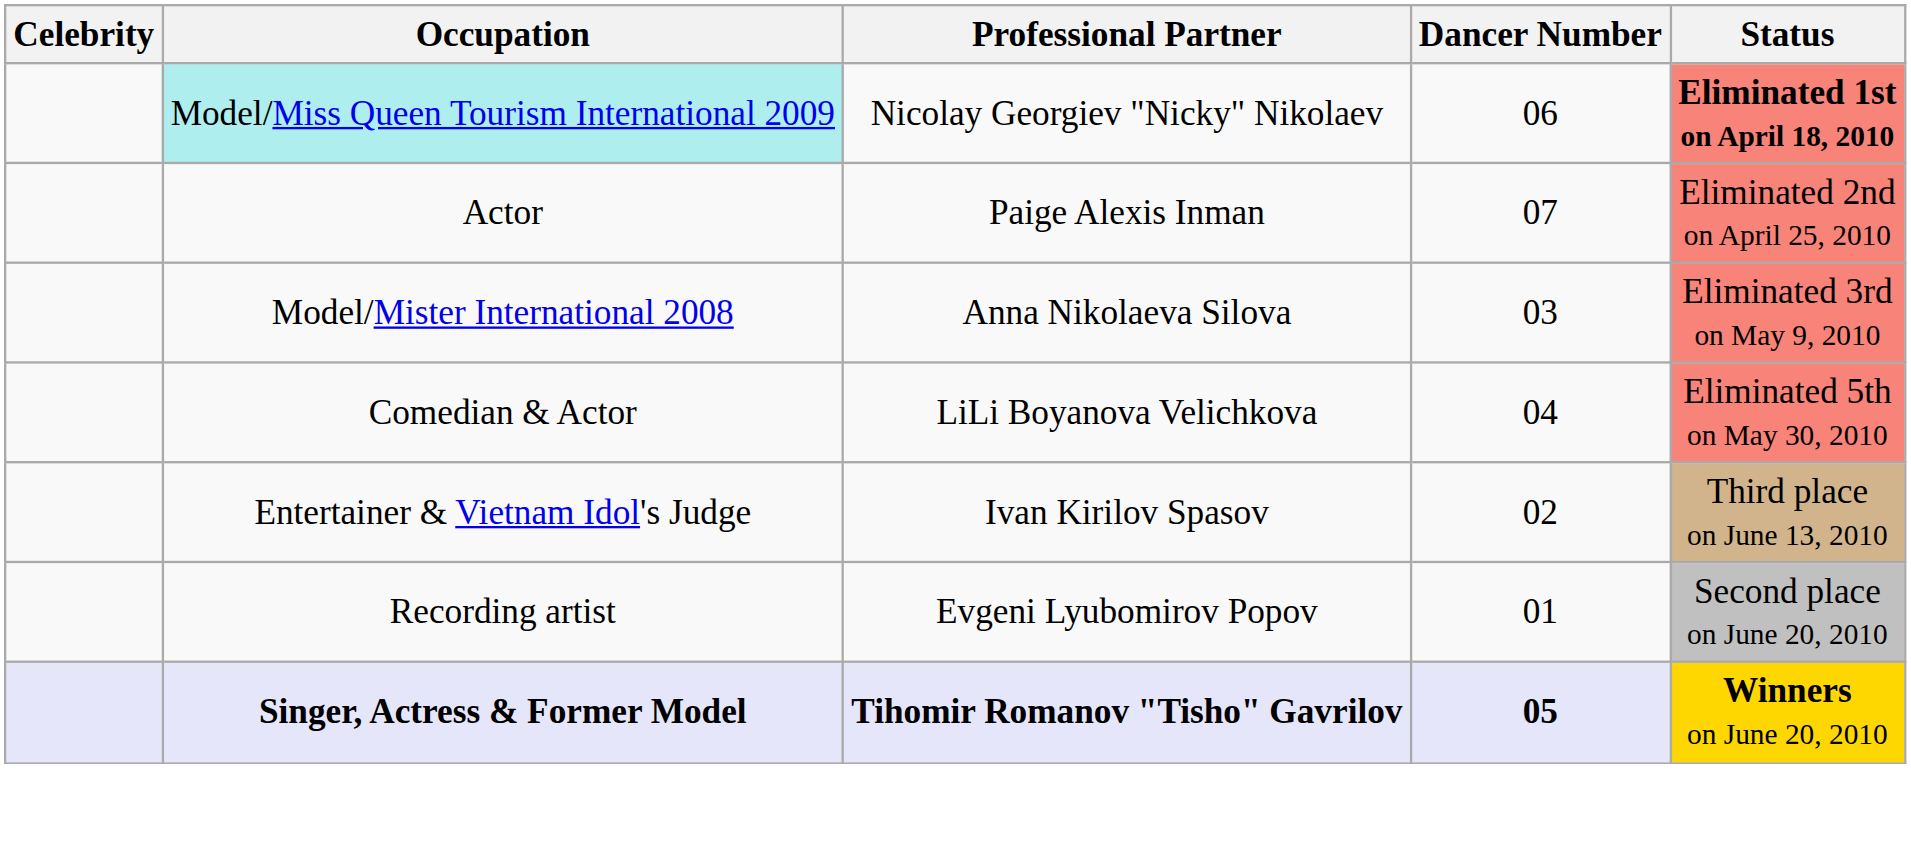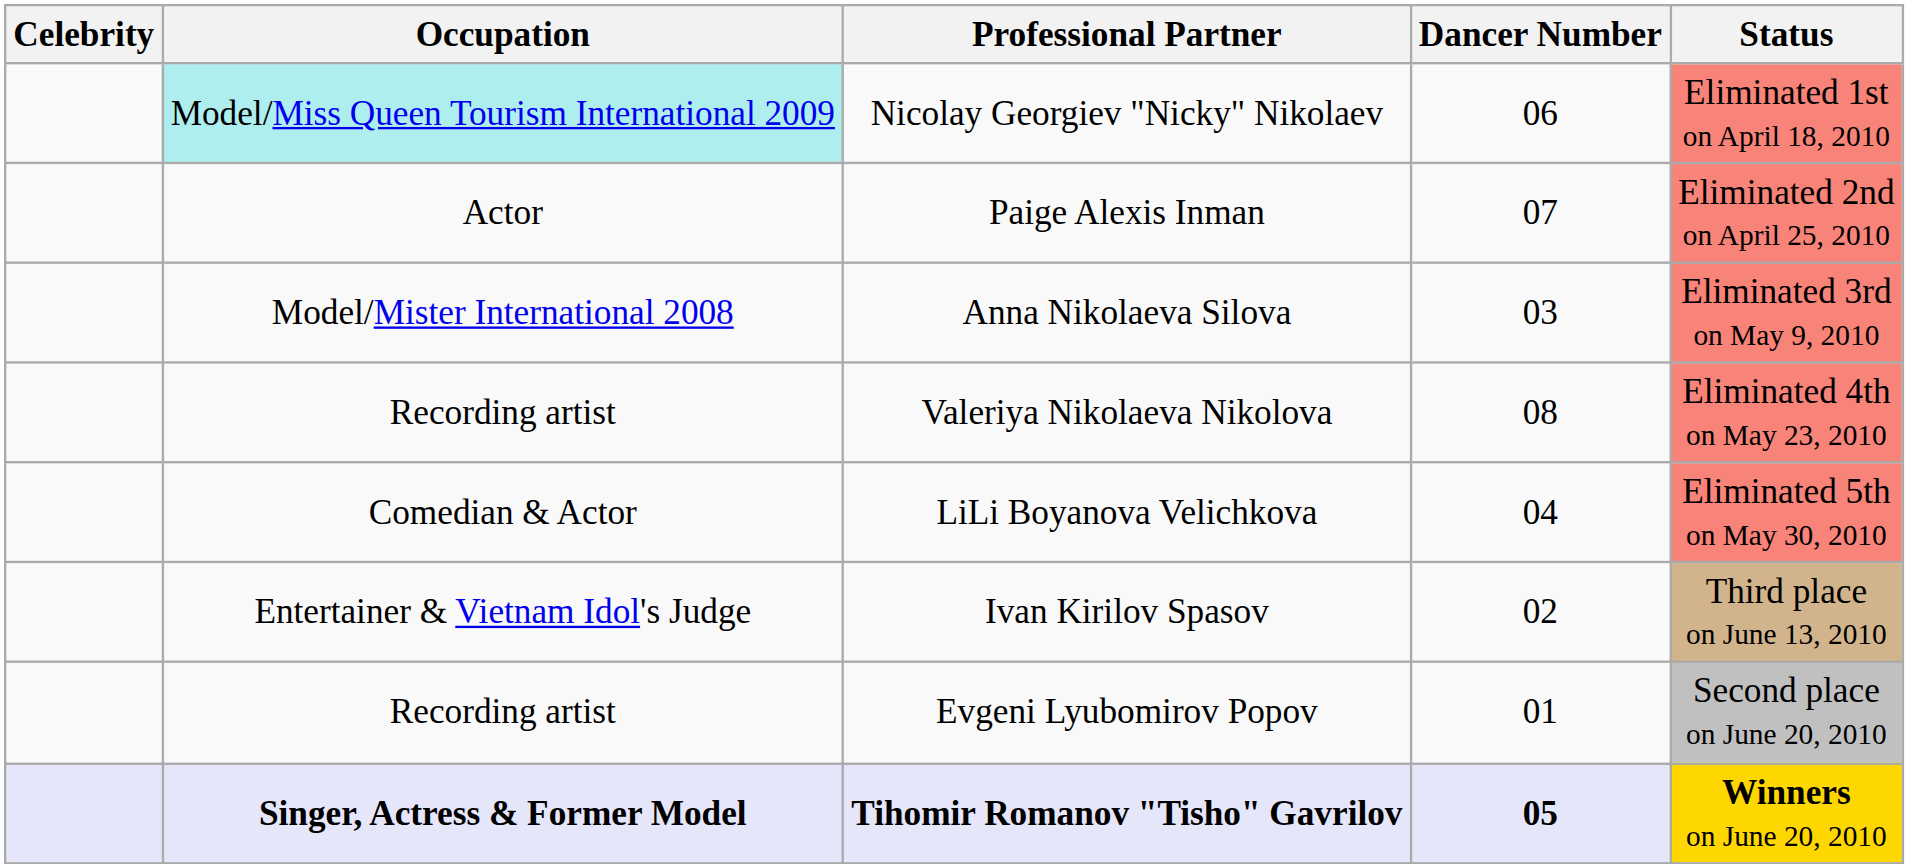Nicolay Georgiev "Nicky" Nikolaev | Status: bold -> normal
+ row: Recording artist | Valeriya Nikolaeva Nikolova | 08 | Eliminated 4th on May 23, 2010
